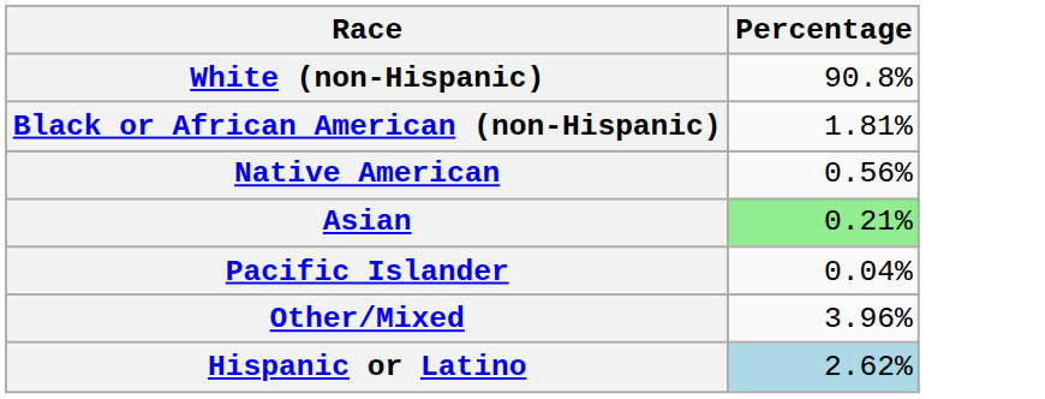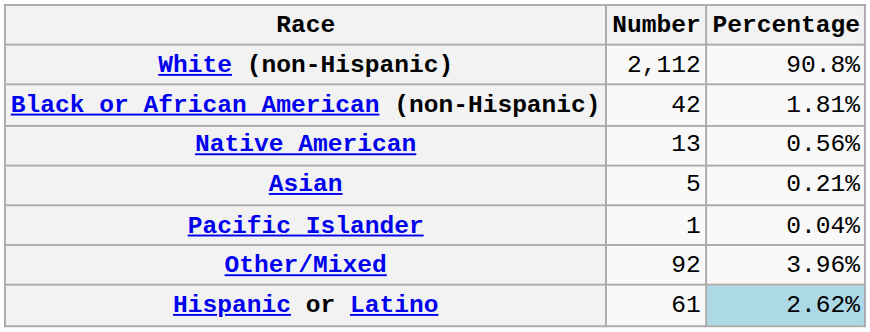+ column: Number | 2,112 | 42 | 13 | 5 | 1 | 92 | 61
Asian | Percentage: lightgreen background -> no background
